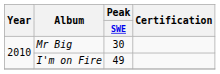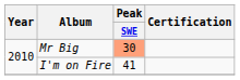Mr Big | Peak / SWE: no background -> lightsalmon background
I'm on Fire | Peak / SWE: 49 -> 41
